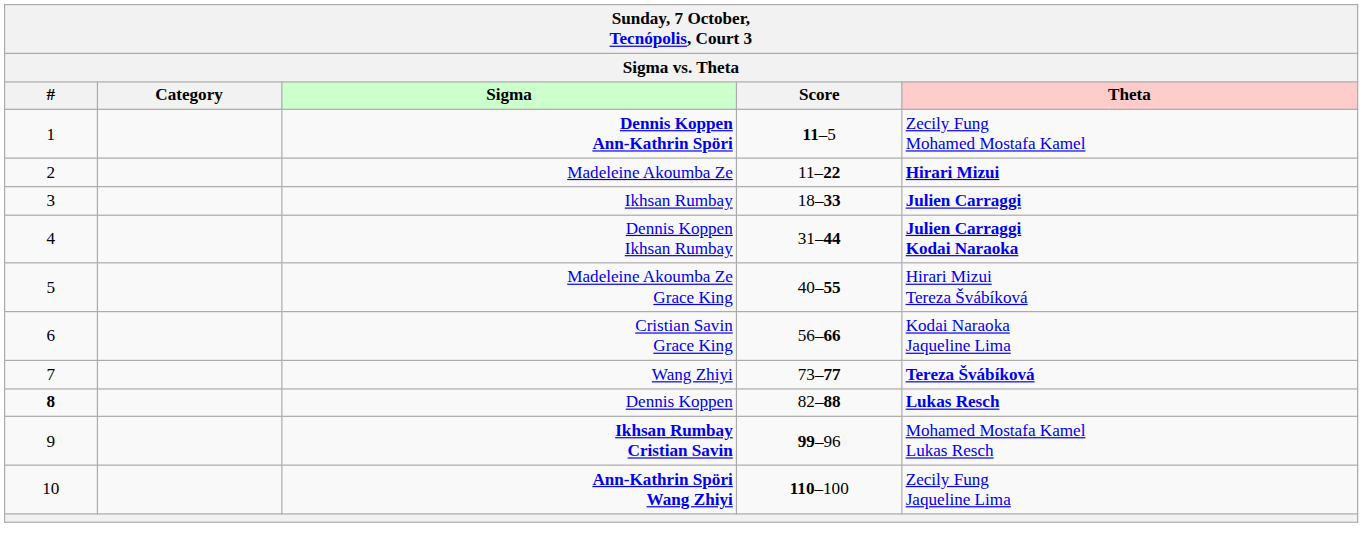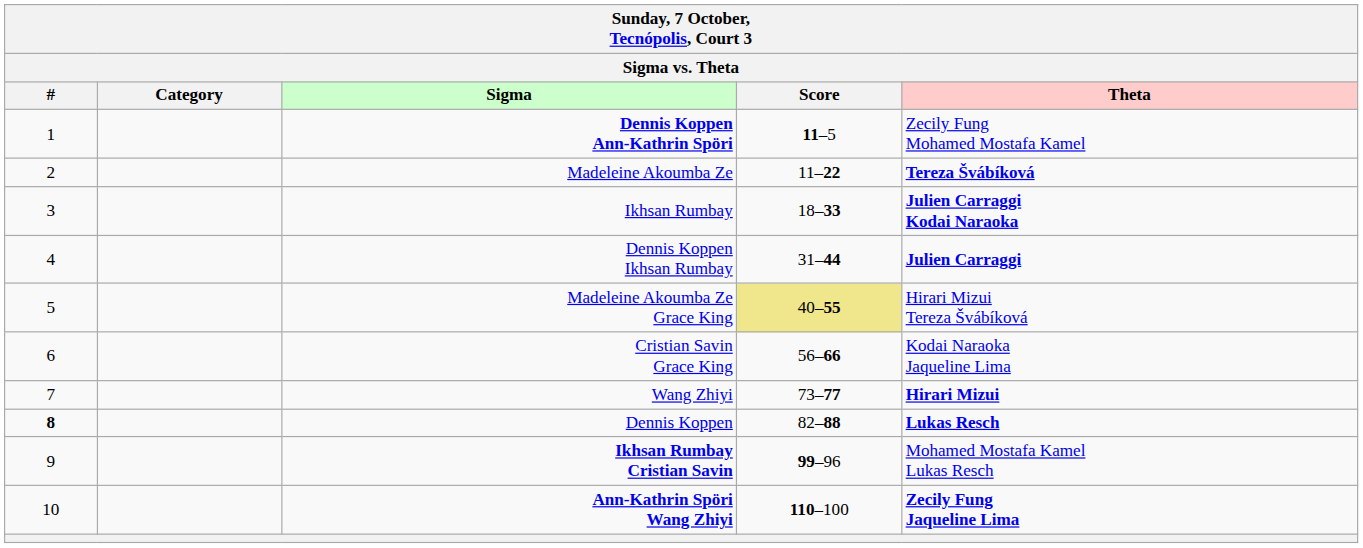Madeleine Akoumba Ze | Theta: Hirari Mizui -> Tereza Švábíková
Ikhsan Rumbay | Theta: Julien Carraggi -> Julien Carraggi Kodai Naraoka
Dennis Koppen Ikhsan Rumbay | Theta: Julien Carraggi Kodai Naraoka -> Julien Carraggi
Madeleine Akoumba Ze Grace King | Score: no background -> khaki background
Wang Zhiyi | Theta: Tereza Švábíková -> Hirari Mizui
Ann-Kathrin Spöri Wang Zhiyi | Theta: normal -> bold
